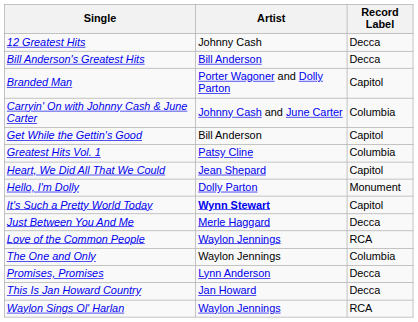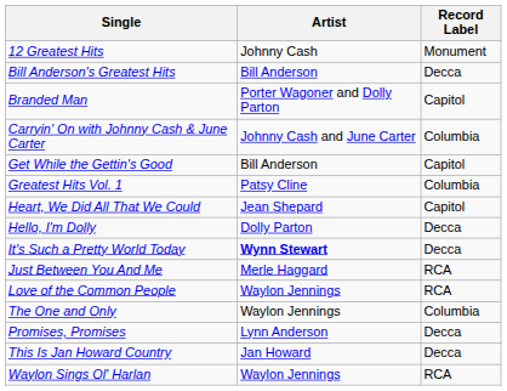12 Greatest Hits | Record Label: Decca -> Monument
Hello, I'm Dolly | Record Label: Monument -> Decca
It's Such a Pretty World Today | Record Label: Capitol -> Decca
Just Between You And Me | Record Label: Decca -> RCA
